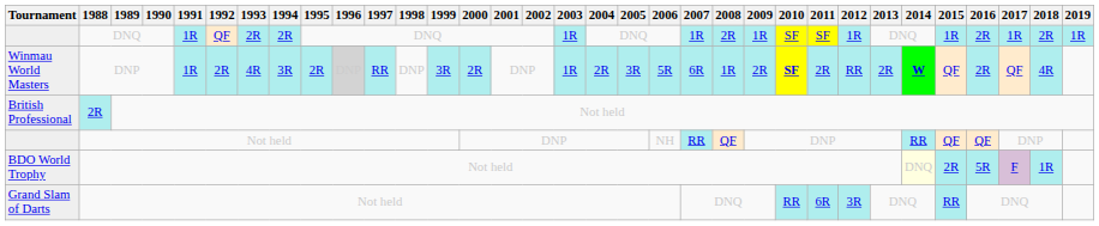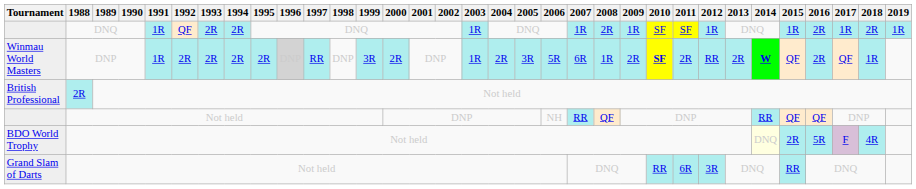Winmau World Masters | 1993: 4R -> 2R
Winmau World Masters | 1994: 3R -> 2R
Winmau World Masters | 2018: 4R -> 1R
BDO World Trophy | 2018: 1R -> 4R
